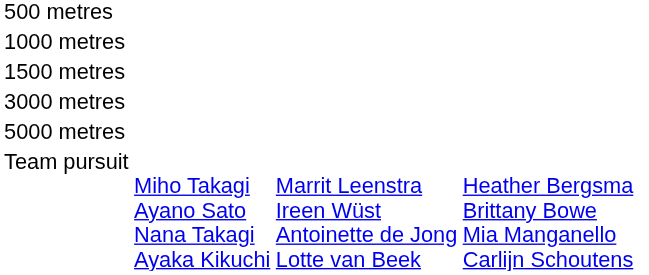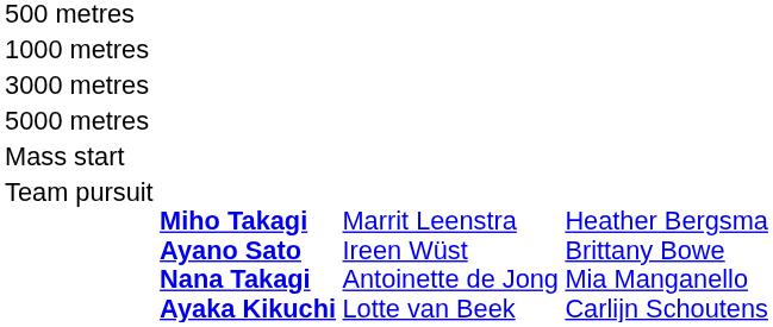- row: 1500 metres
+ row: Mass start
Team pursuit | column 2: normal -> bold
